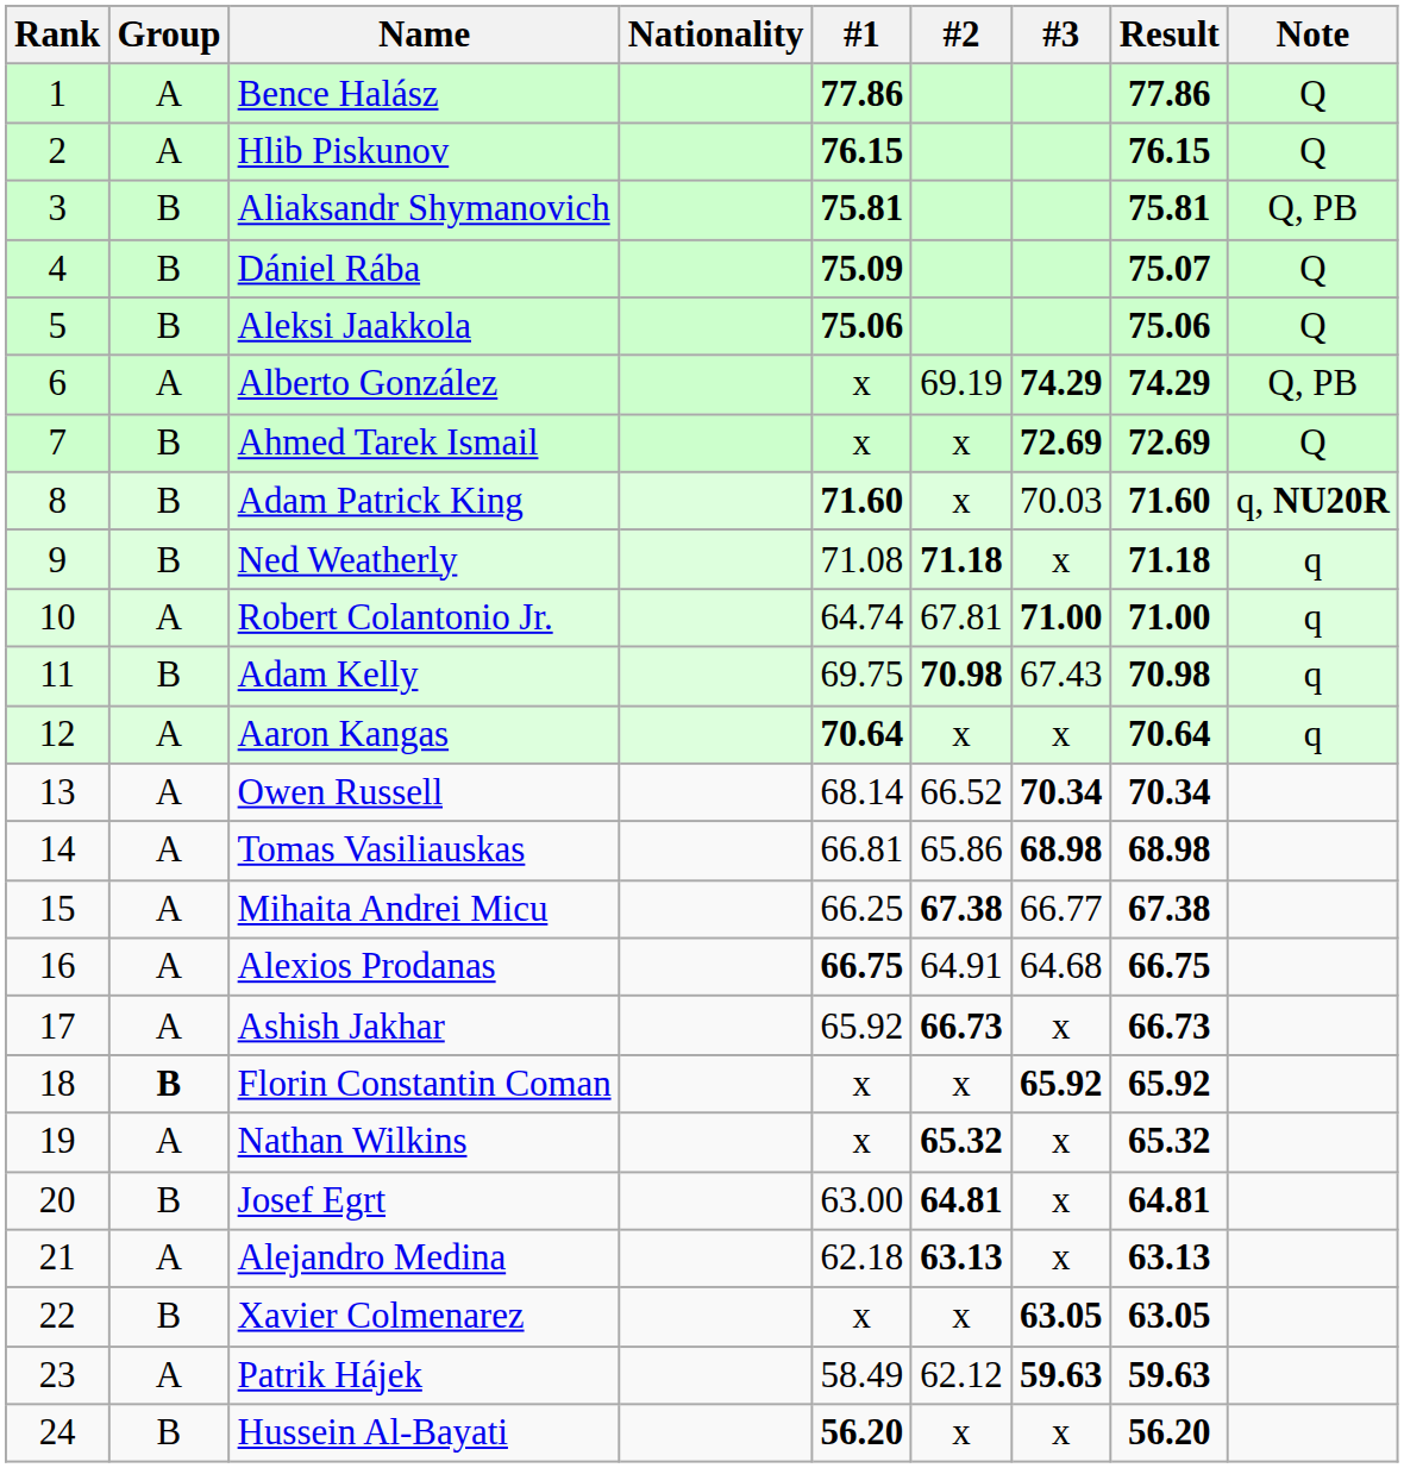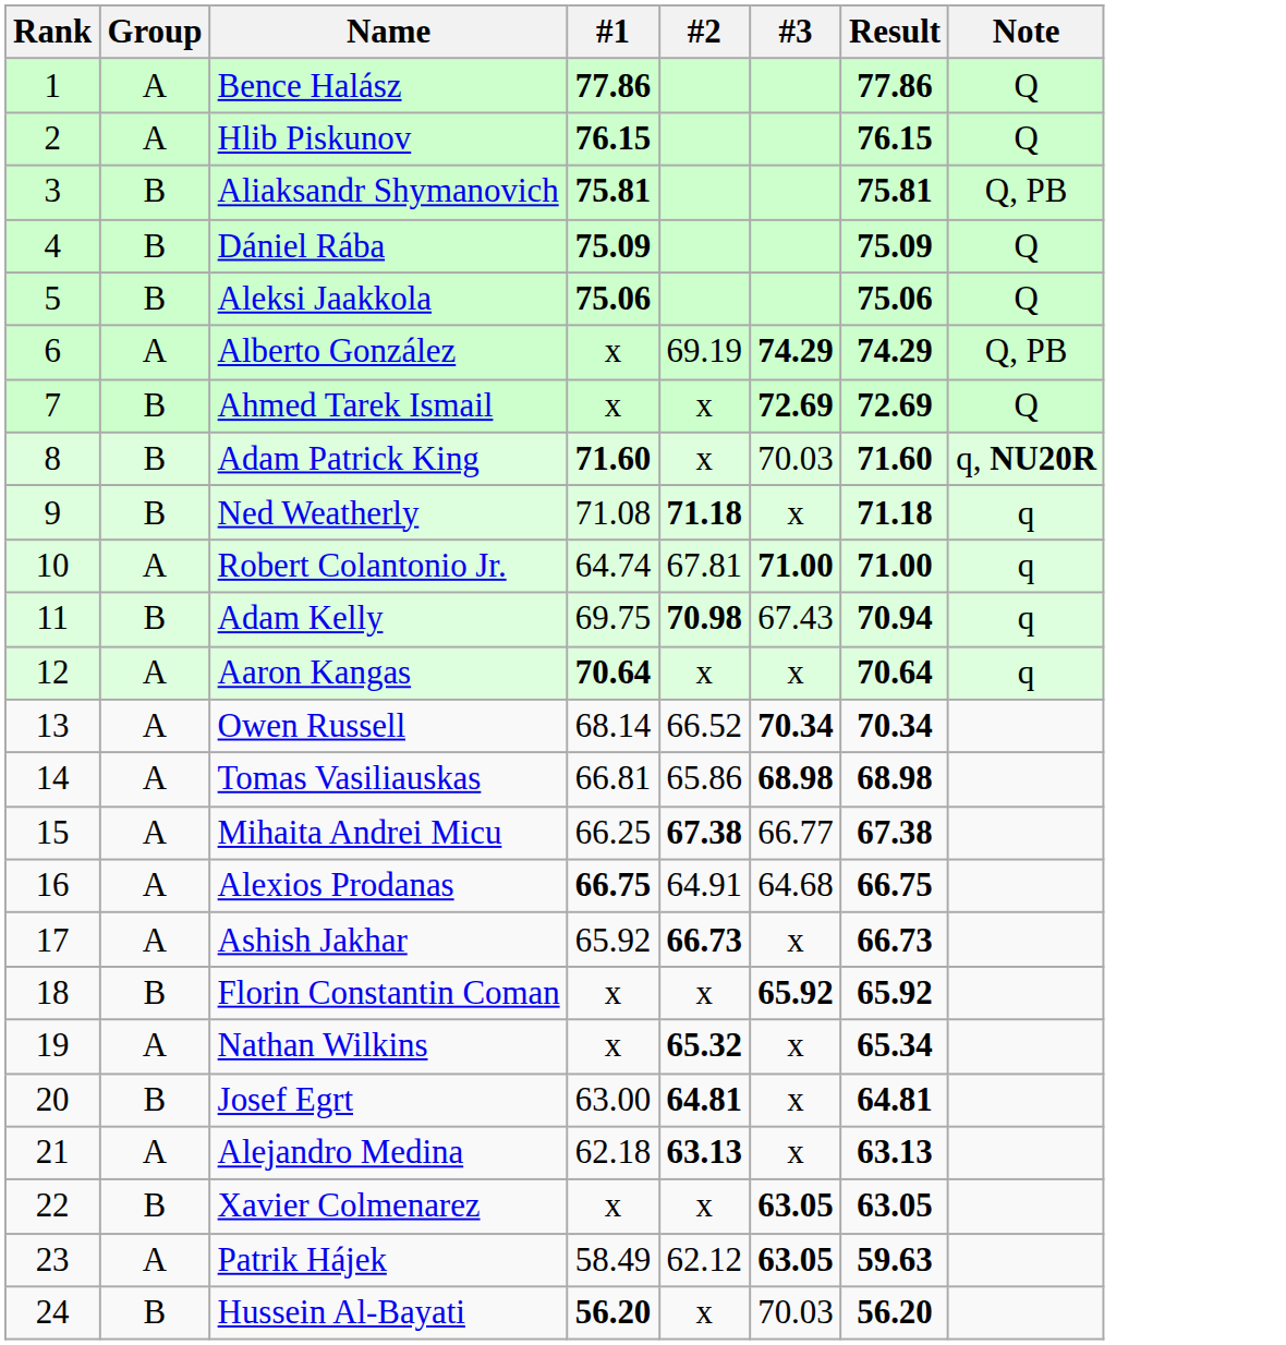- column: Nationality
Dániel Rába | Result: 75.07 -> 75.09
Adam Kelly | Result: 70.98 -> 70.94
Florin Constantin Coman | Group: bold -> normal
Nathan Wilkins | Result: 65.32 -> 65.34
Patrik Hájek | #3: 59.63 -> 63.05
Hussein Al-Bayati | #3: x -> 70.03
